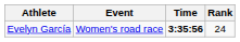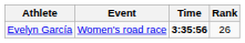Evelyn García | Rank: 24 -> 26
